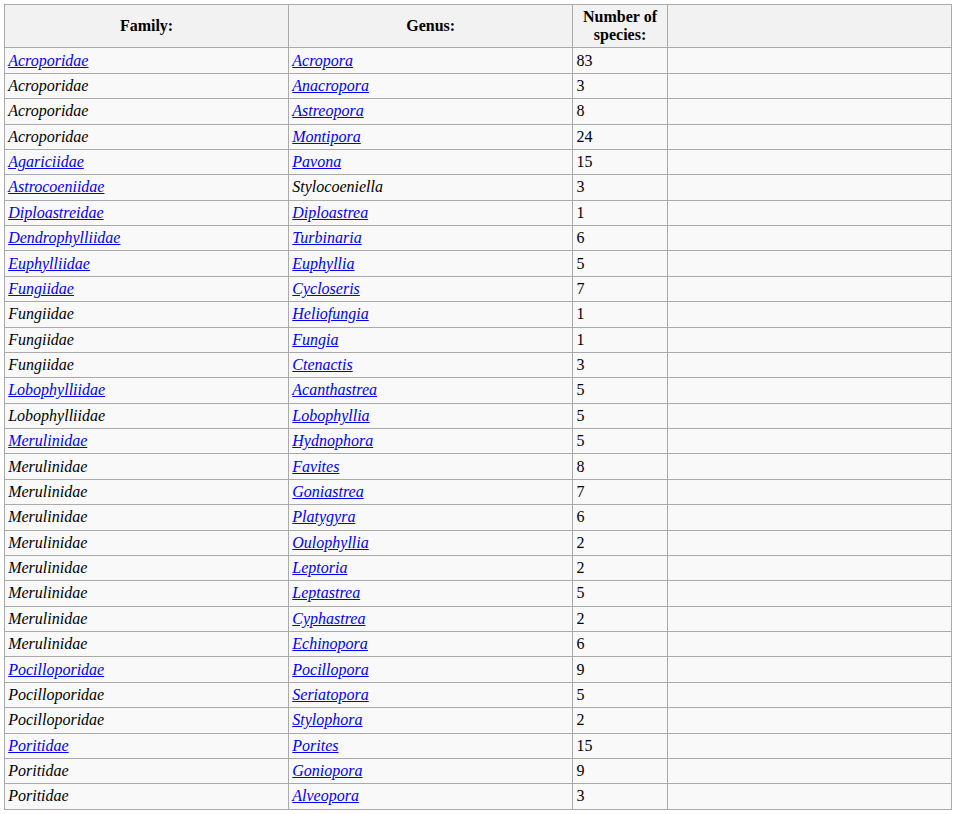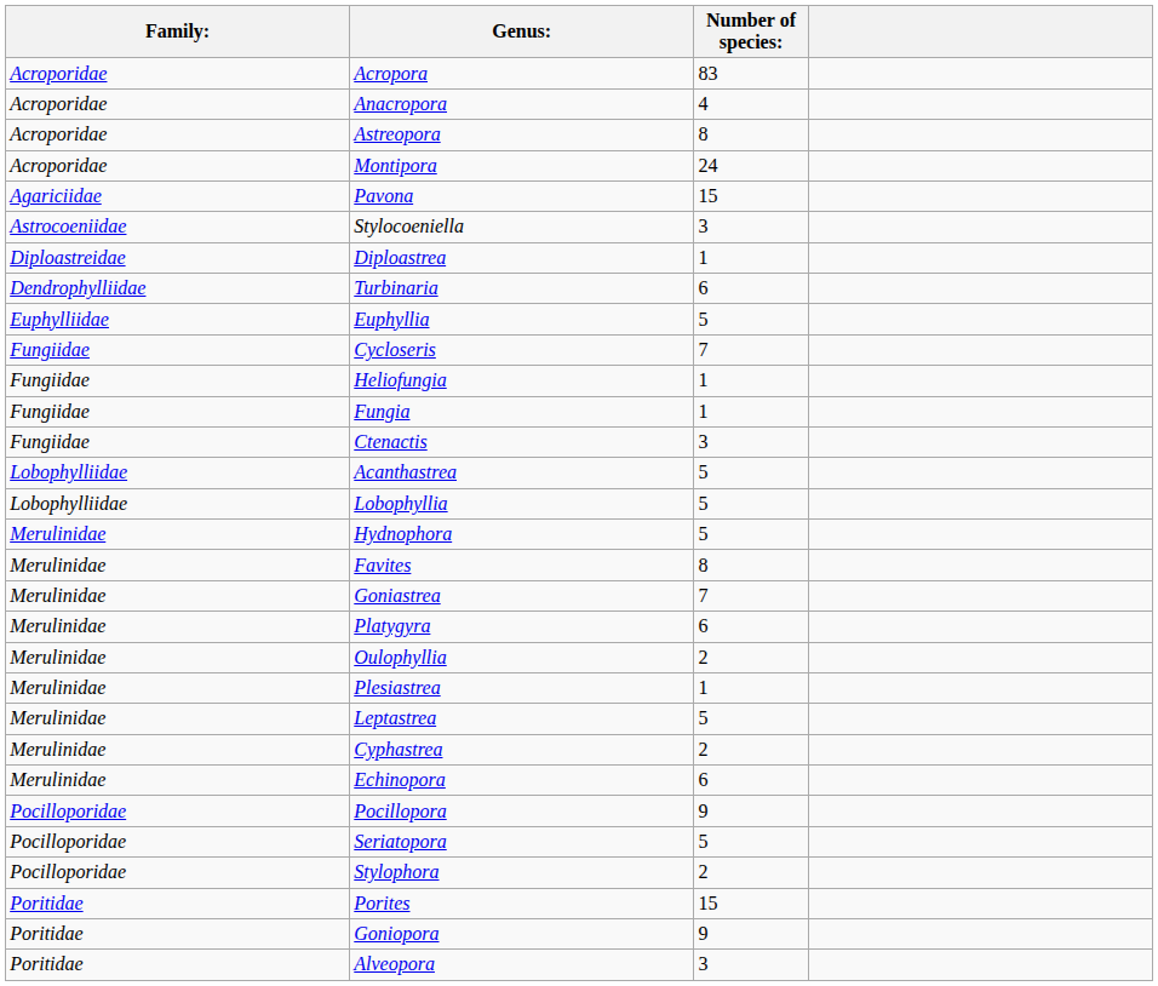Anacropora | Number of species:: 3 -> 4
- row: Merulinidae | Leptoria | 2
+ row: Merulinidae | Plesiastrea | 1
